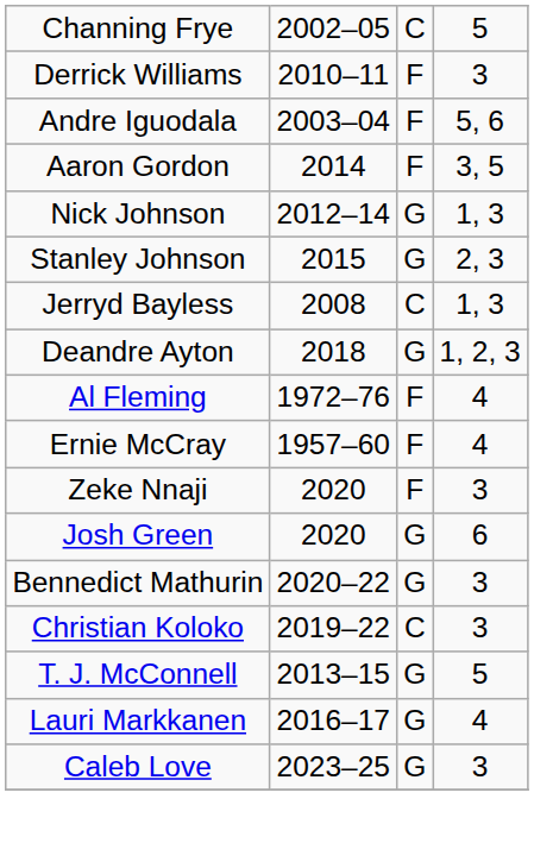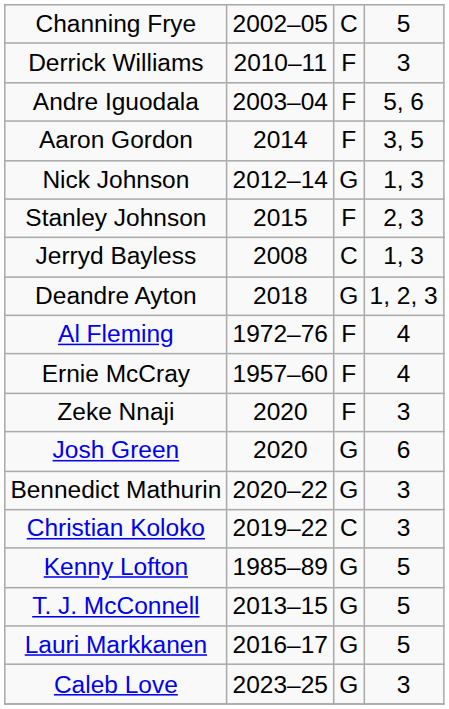Stanley Johnson | column 3: G -> F
+ row: Kenny Lofton | 1985–89 | G | 5
Lauri Markkanen | column 4: 4 -> 5
